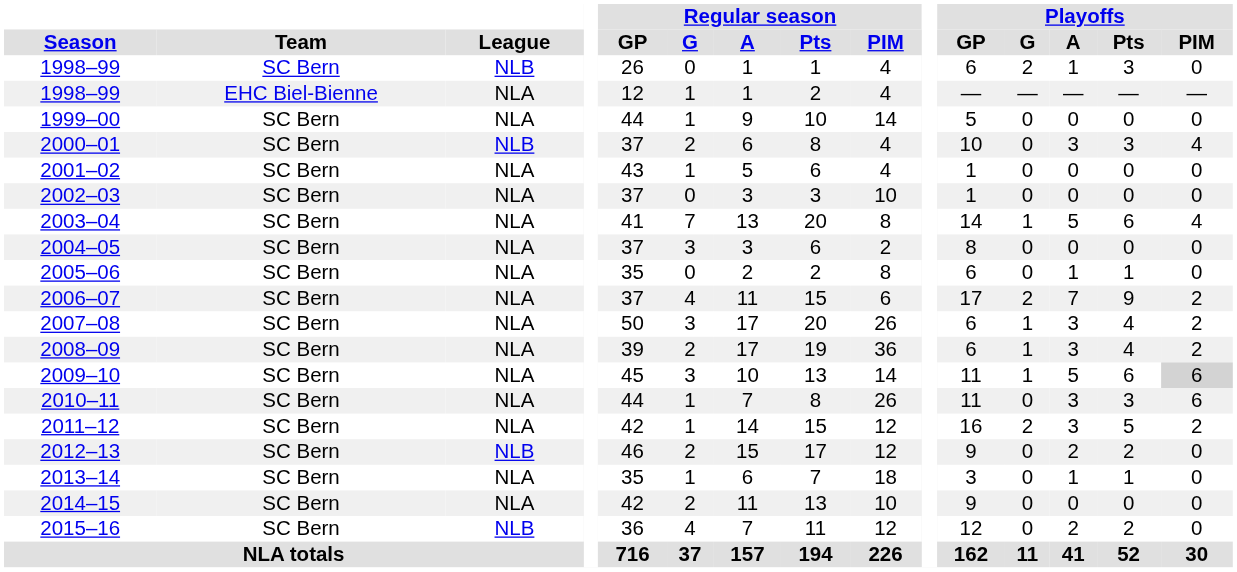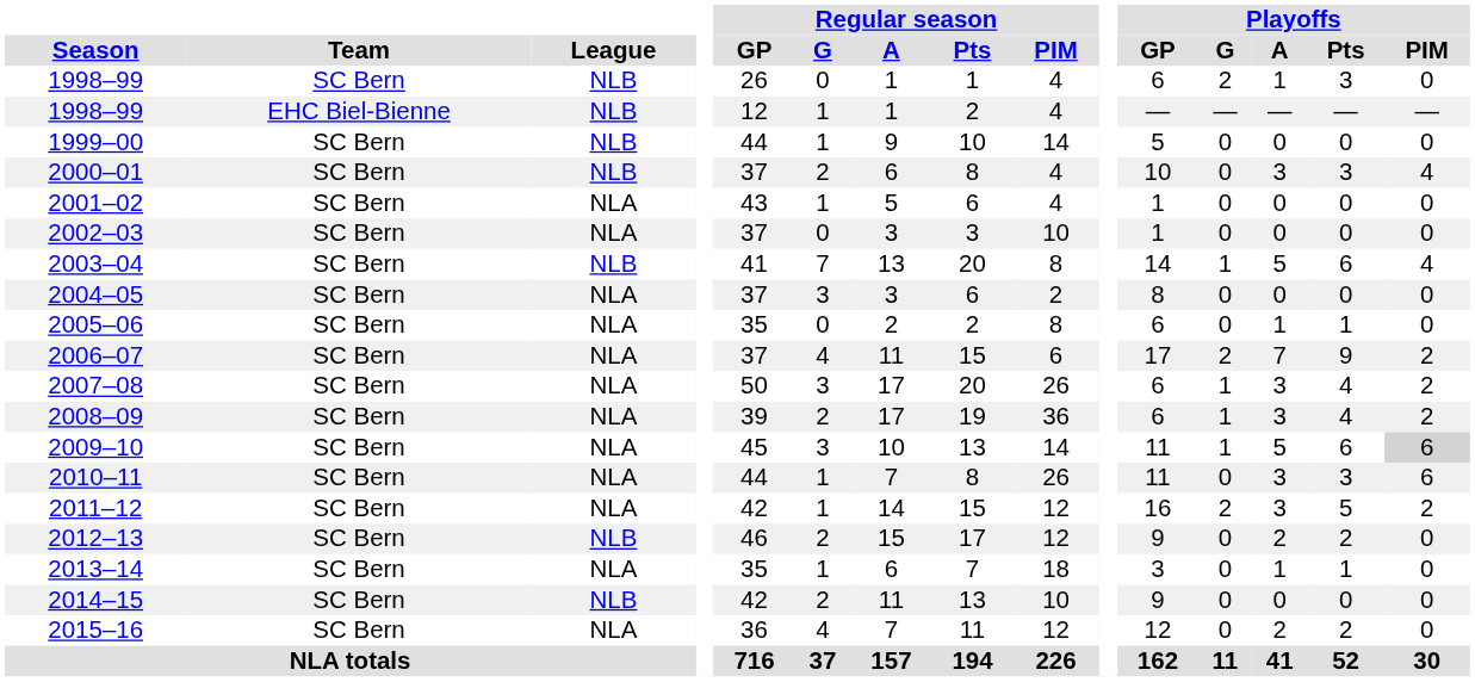1998–99 / EHC Biel-Bienne | League: NLA -> NLB
1999–00 | League: NLA -> NLB
2003–04 | League: NLA -> NLB
2014–15 | League: NLA -> NLB
2015–16 | League: NLB -> NLA
